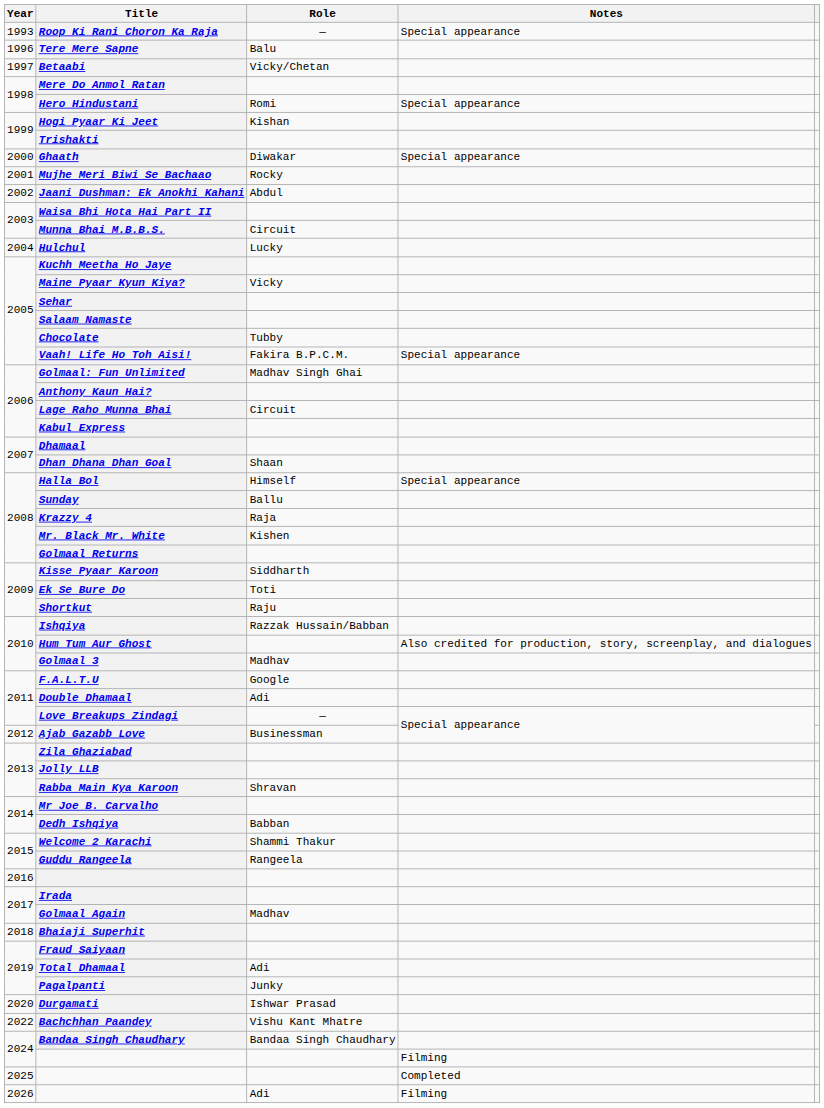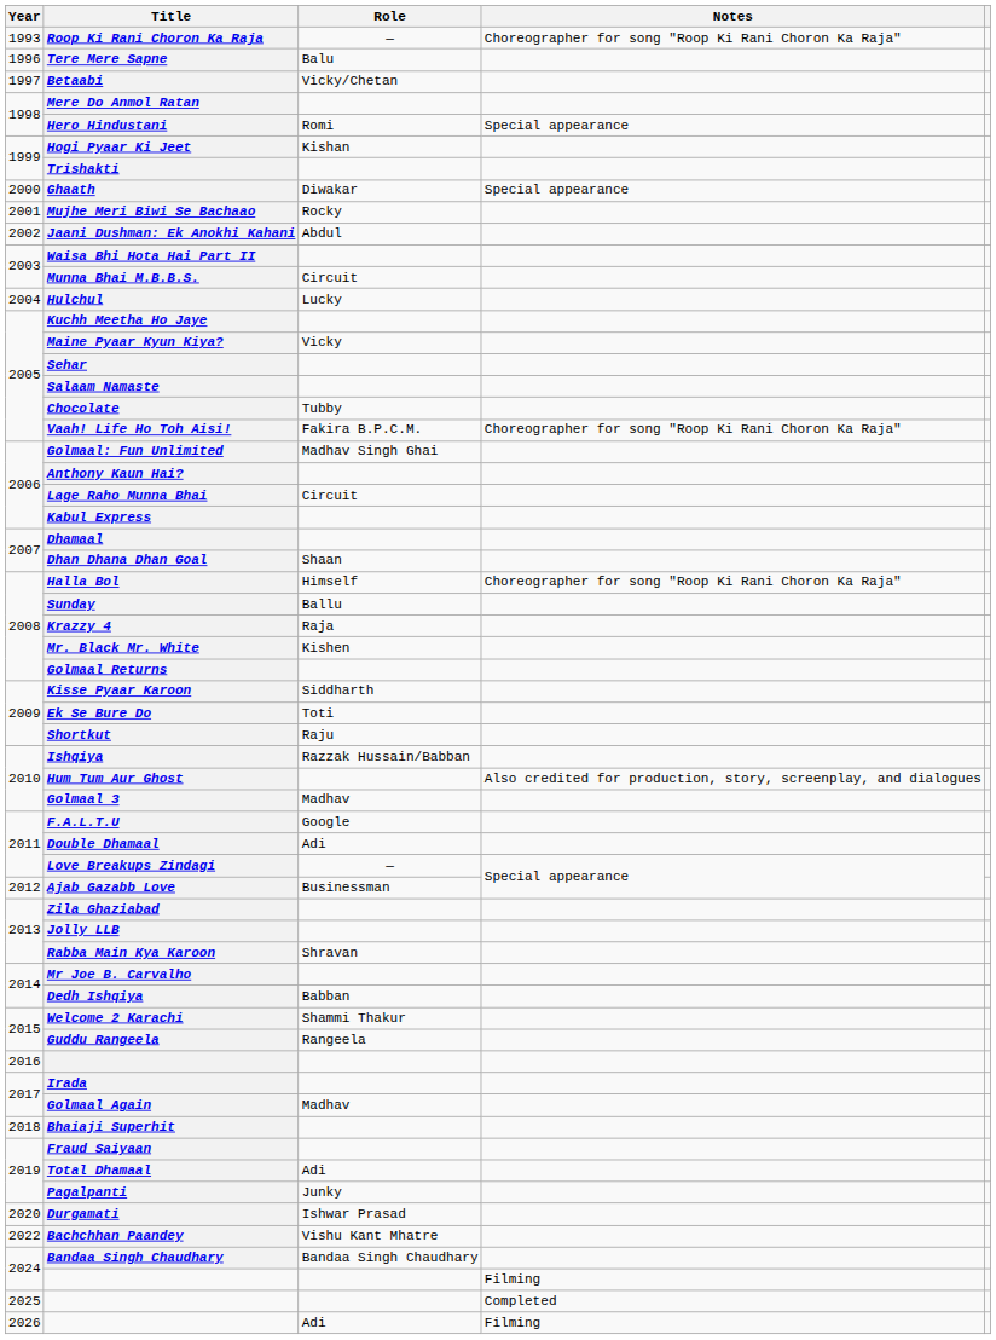Roop Ki Rani Choron Ka Raja | Notes: Special appearance -> Choreographer for song "Roop Ki Rani Choron Ka Raja"
Vaah! Life Ho Toh Aisi! | Notes: Special appearance -> Choreographer for song "Roop Ki Rani Choron Ka Raja"
Halla Bol | Notes: Special appearance -> Choreographer for song "Roop Ki Rani Choron Ka Raja"
